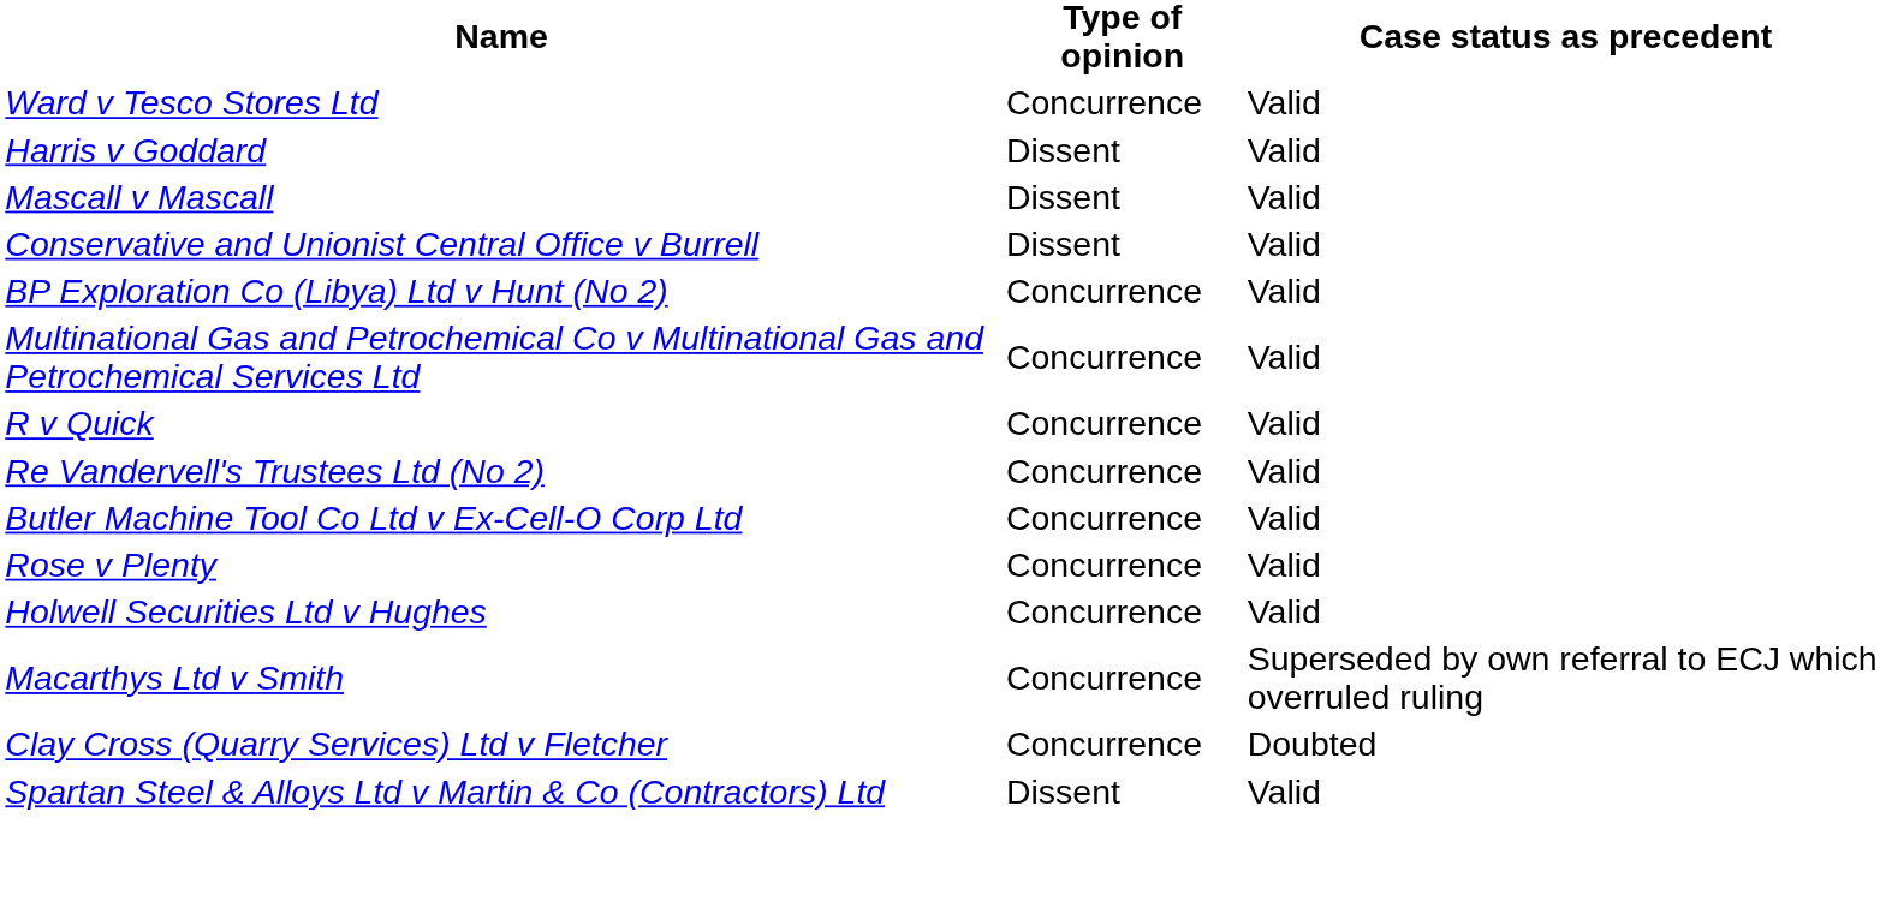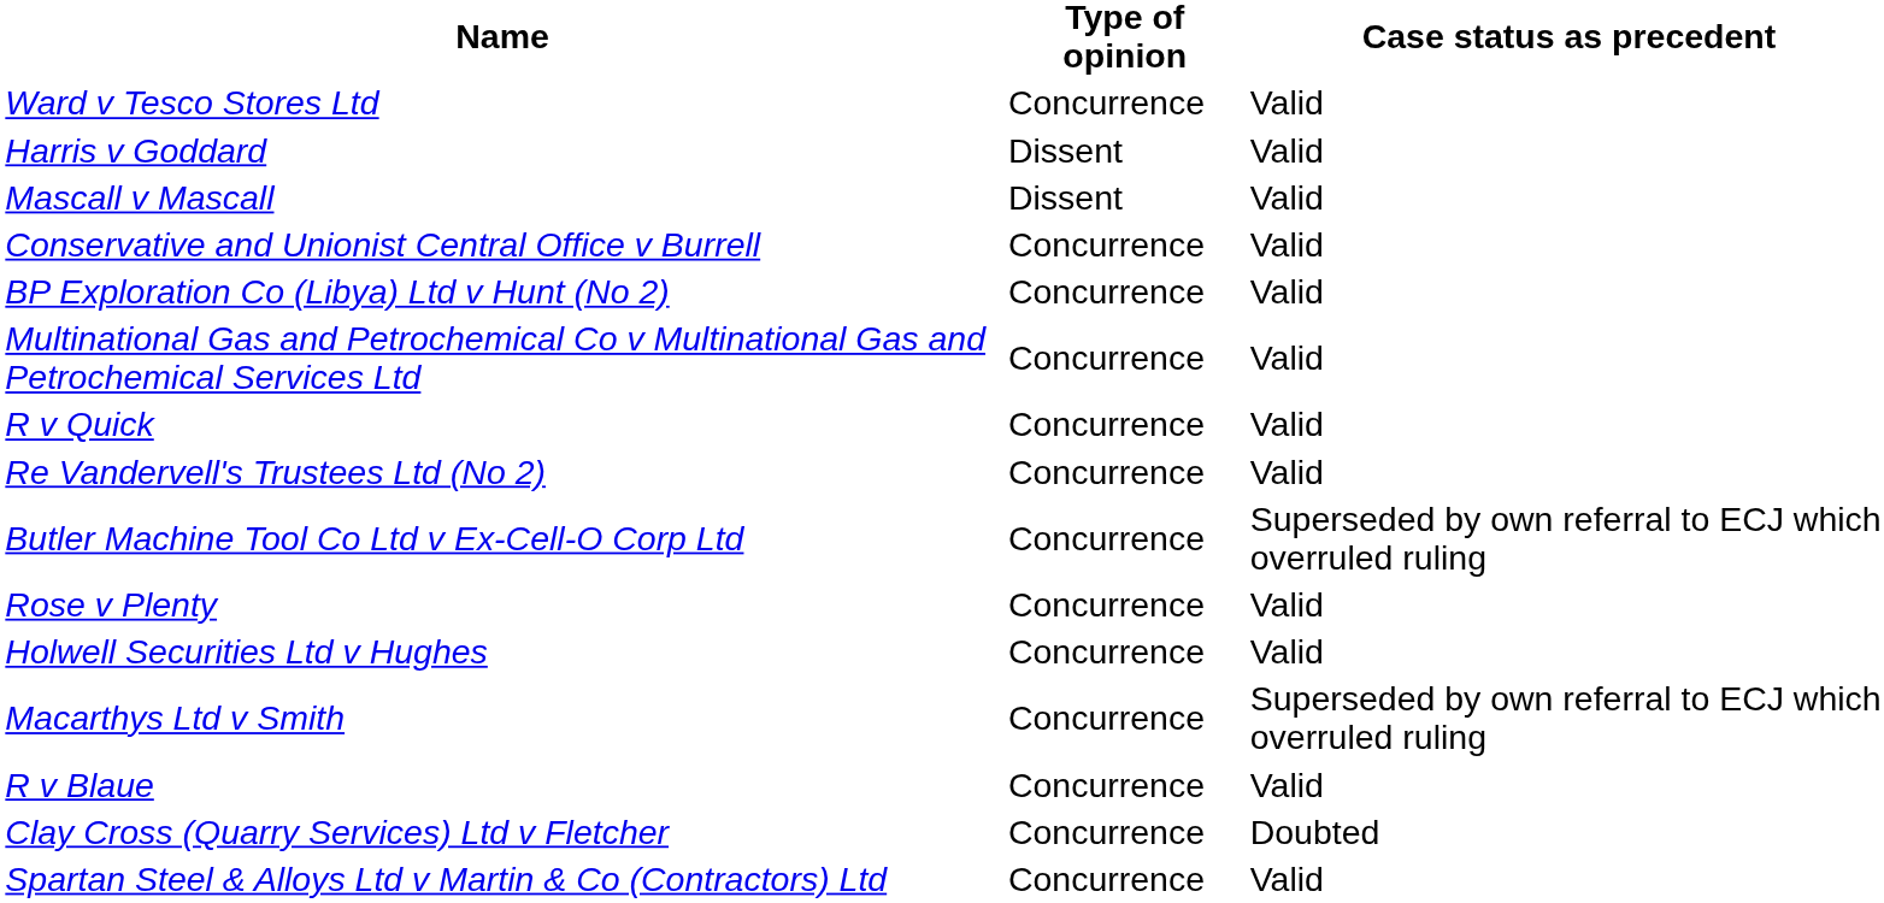Conservative and Unionist Central Office v Burrell | Type of opinion: Dissent -> Concurrence
Butler Machine Tool Co Ltd v Ex-Cell-O Corp Ltd | Case status as precedent: Valid -> Superseded by own referral to ECJ which overruled ruling
+ row: R v Blaue | Concurrence | Valid
Spartan Steel & Alloys Ltd v Martin & Co (Contractors) Ltd | Type of opinion: Dissent -> Concurrence
